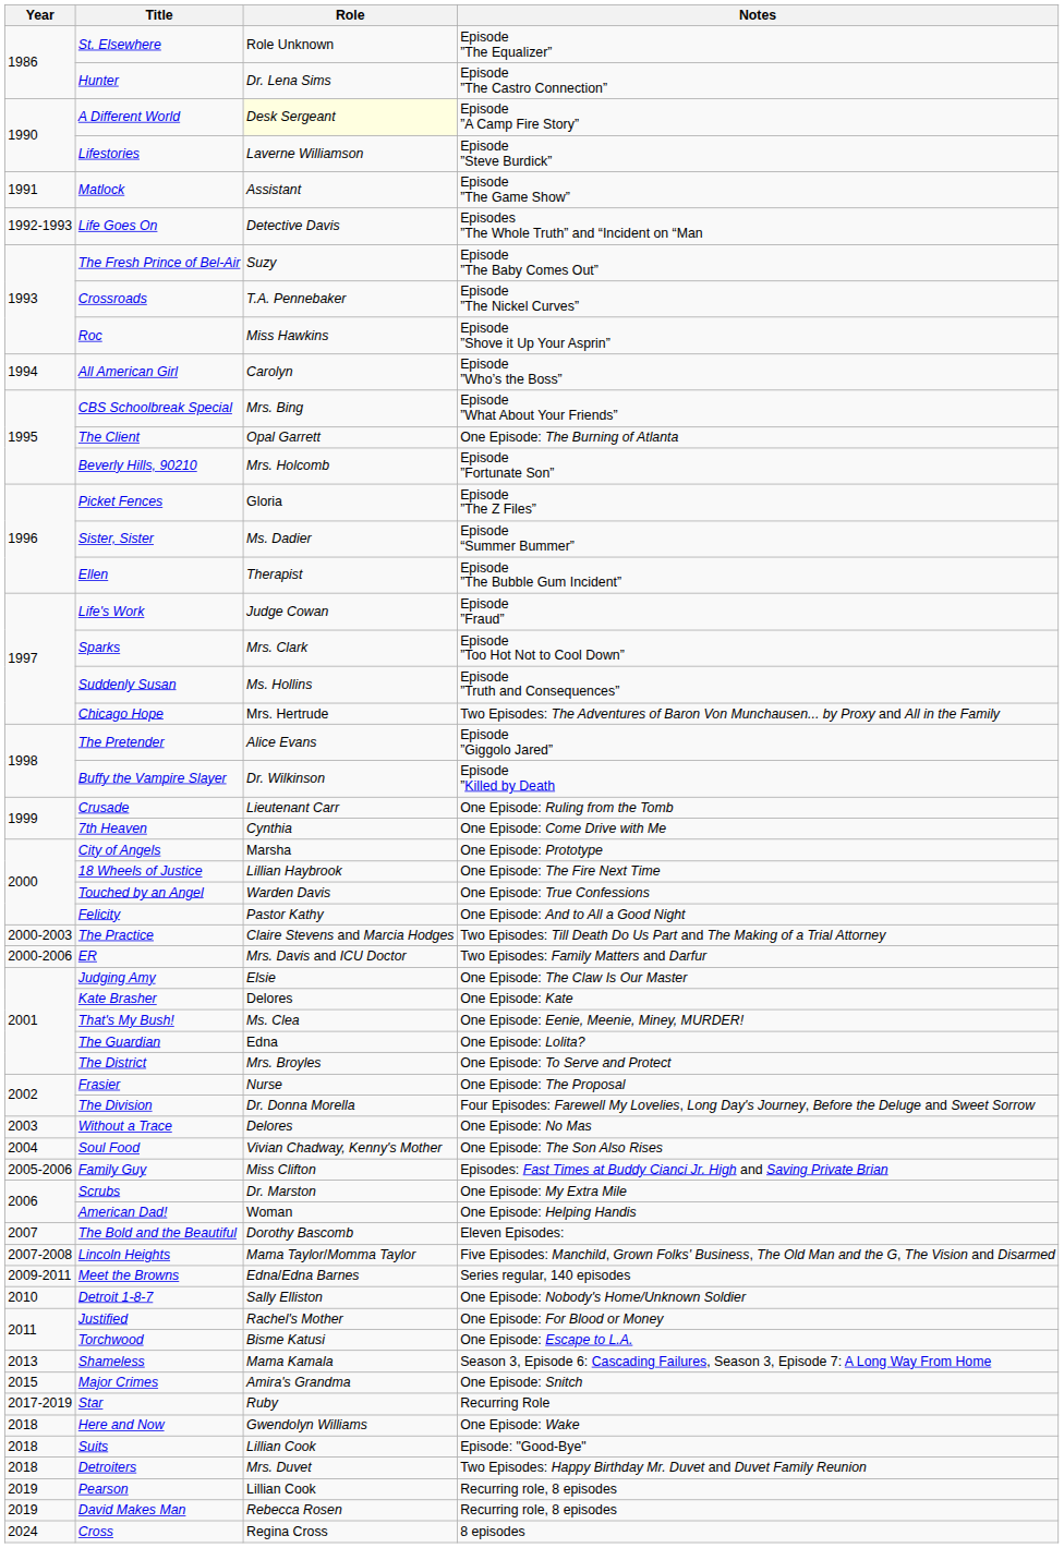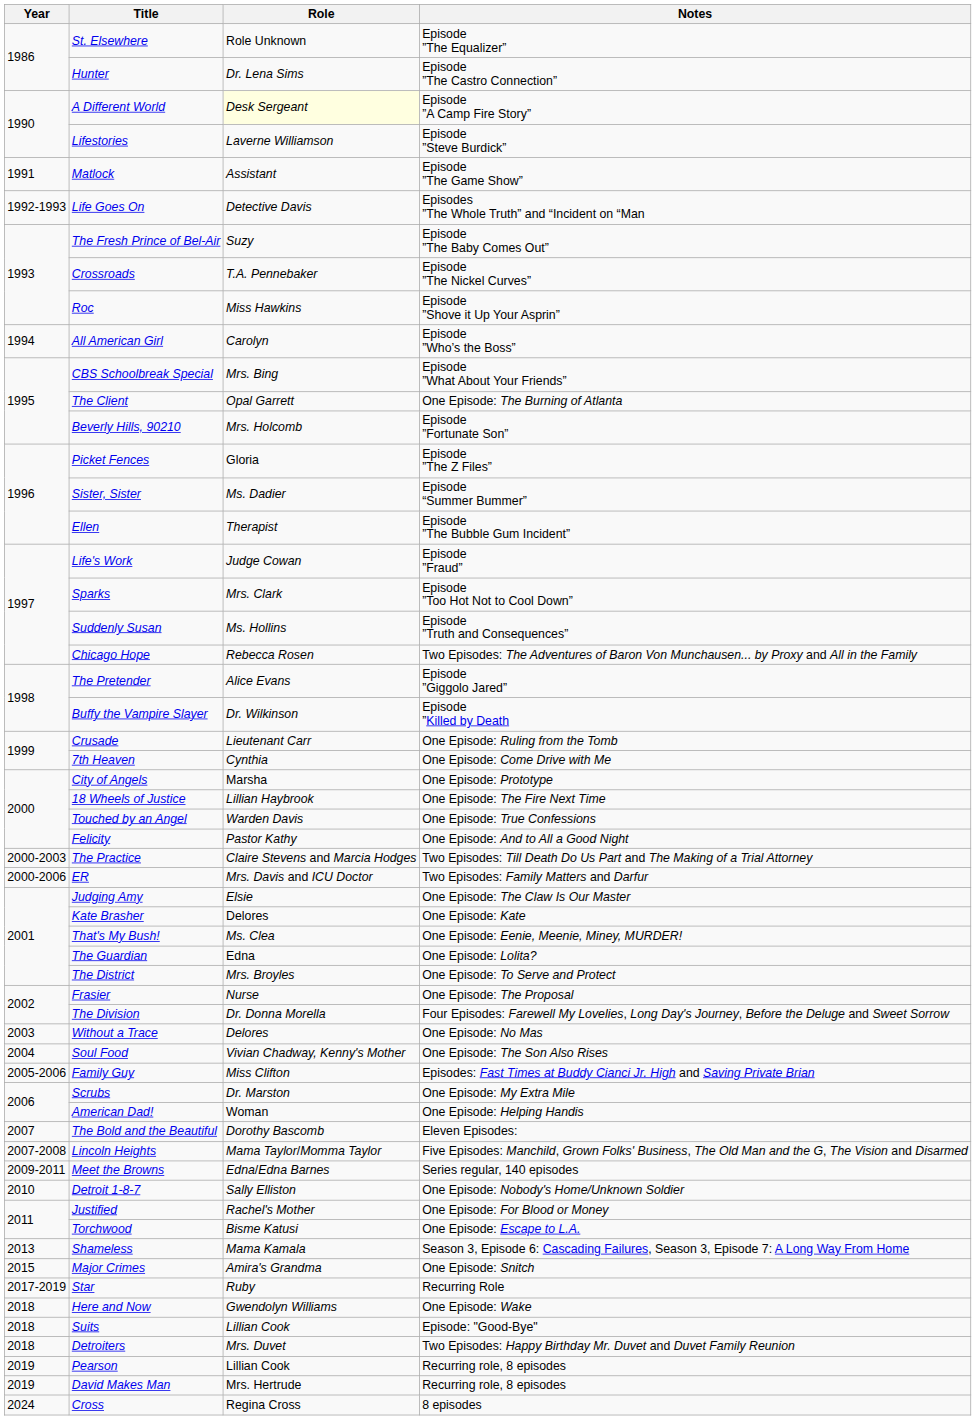Chicago Hope | Role: Mrs. Hertrude -> Rebecca Rosen
David Makes Man | Role: Rebecca Rosen -> Mrs. Hertrude
